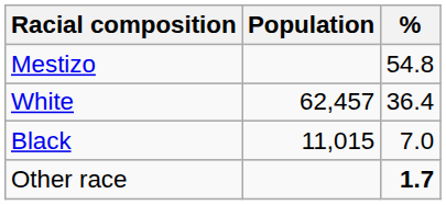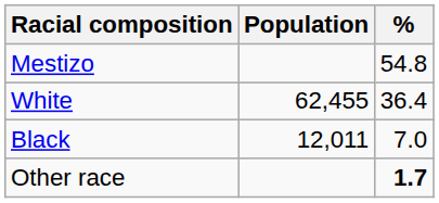White | Population: 62,457 -> 62,455
Black | Population: 11,015 -> 12,011
